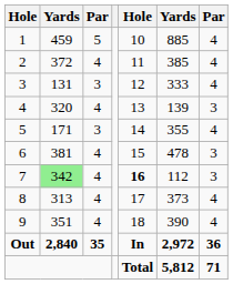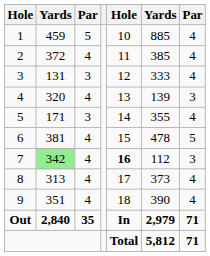6 | column 7: 3 -> 5
Out | column 6: 2,972 -> 2,979
Out | column 7: 36 -> 71
